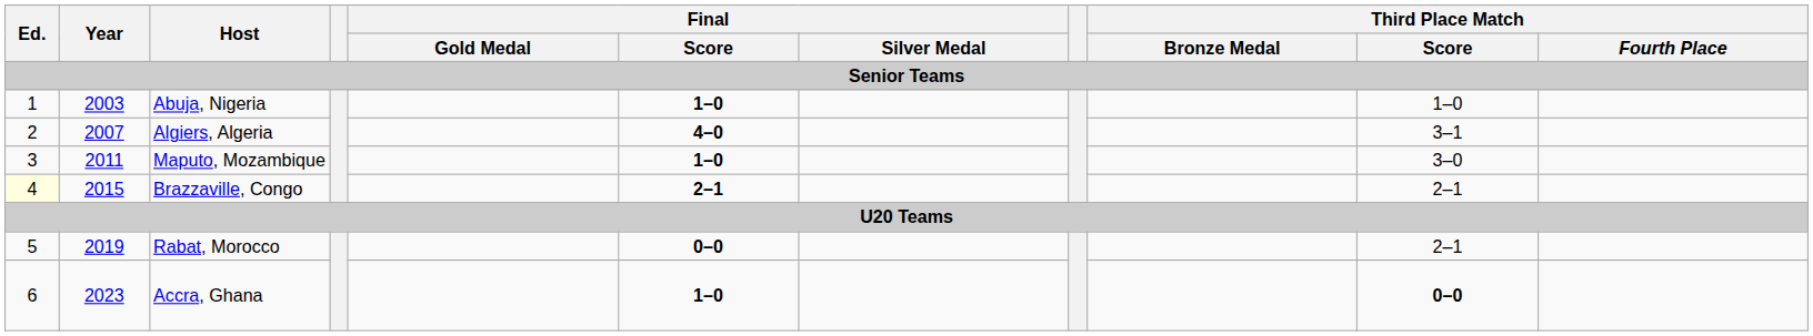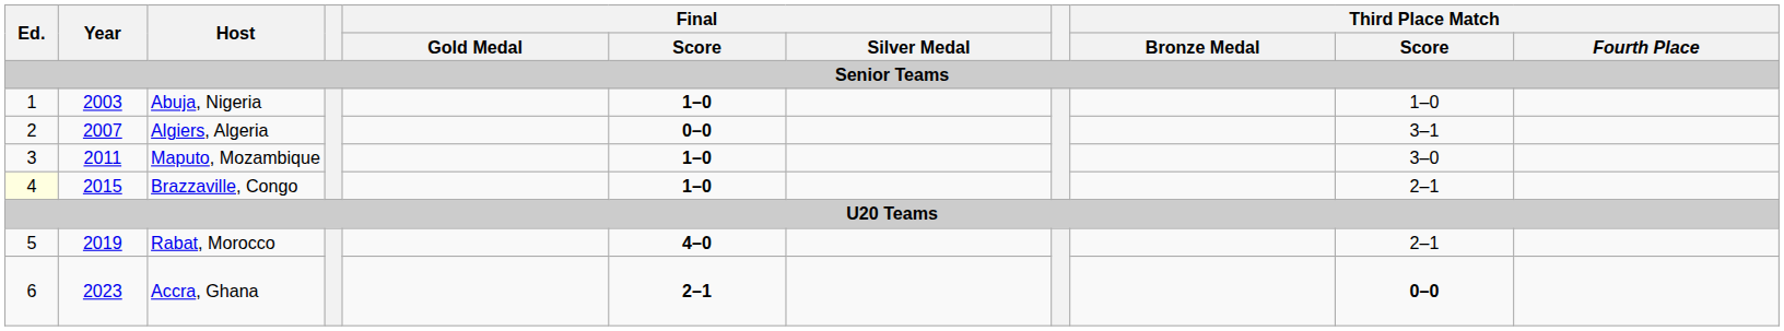Algiers, Algeria | Final / Score: 4–0 -> 0–0
Brazzaville, Congo | Final / Score: 2–1 -> 1–0
Rabat, Morocco | Final / Score: 0–0 -> 4–0
Accra, Ghana | Final / Score: 1–0 -> 2–1
